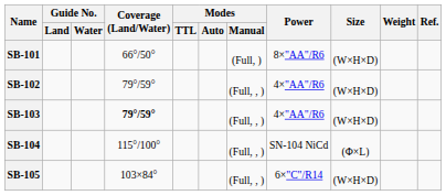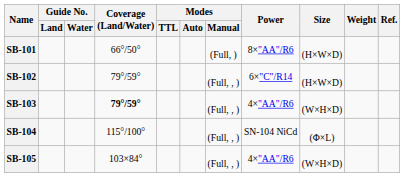SB-101 | Size: (W×H×D) -> (H×W×D)
SB-102 | Power: 4×"AA"/R6 -> 6×"C"/R14
SB-102 | Size: (W×H×D) -> (H×W×D)
SB-105 | Power: 6×"C"/R14 -> 4×"AA"/R6
